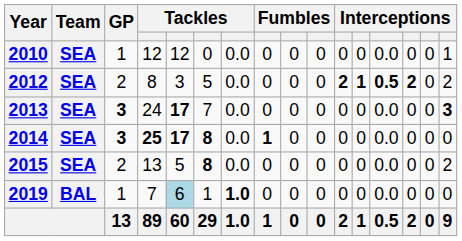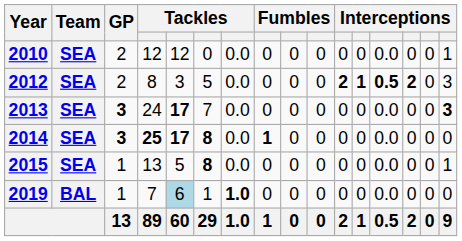2010 | GP: 1 -> 2
2012 | column 16: 2 -> 3
2015 | GP: 2 -> 1
2015 | column 16: 2 -> 1
